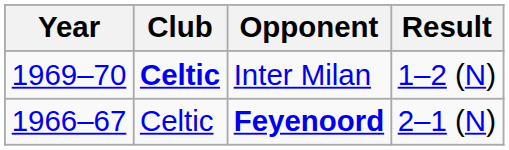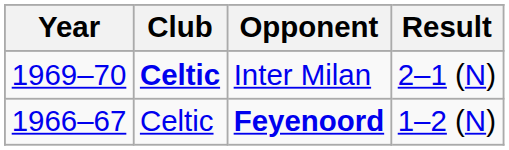Inter Milan | Result: 1–2 (N) -> 2–1 (N)
Feyenoord | Result: 2–1 (N) -> 1–2 (N)
